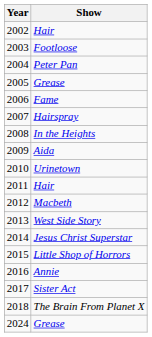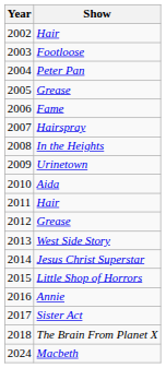2009 | Show: Aida -> Urinetown
2010 | Show: Urinetown -> Aida
2012 | Show: Macbeth -> Grease
2024 | Show: Grease -> Macbeth
